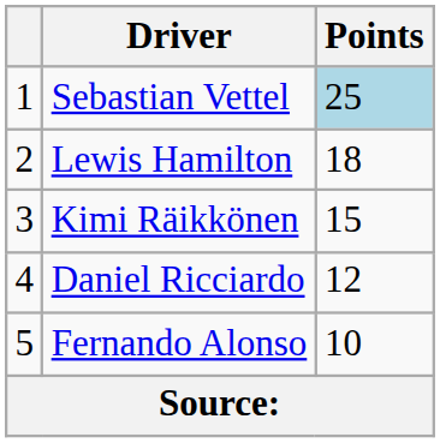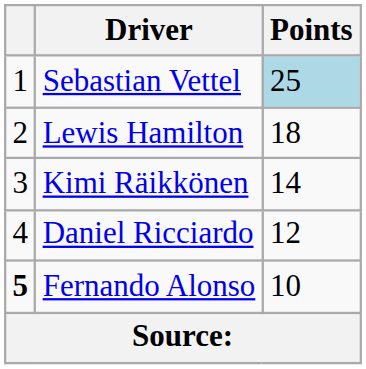Kimi Räikkönen | Points: 15 -> 14
Fernando Alonso | column 1: normal -> bold
